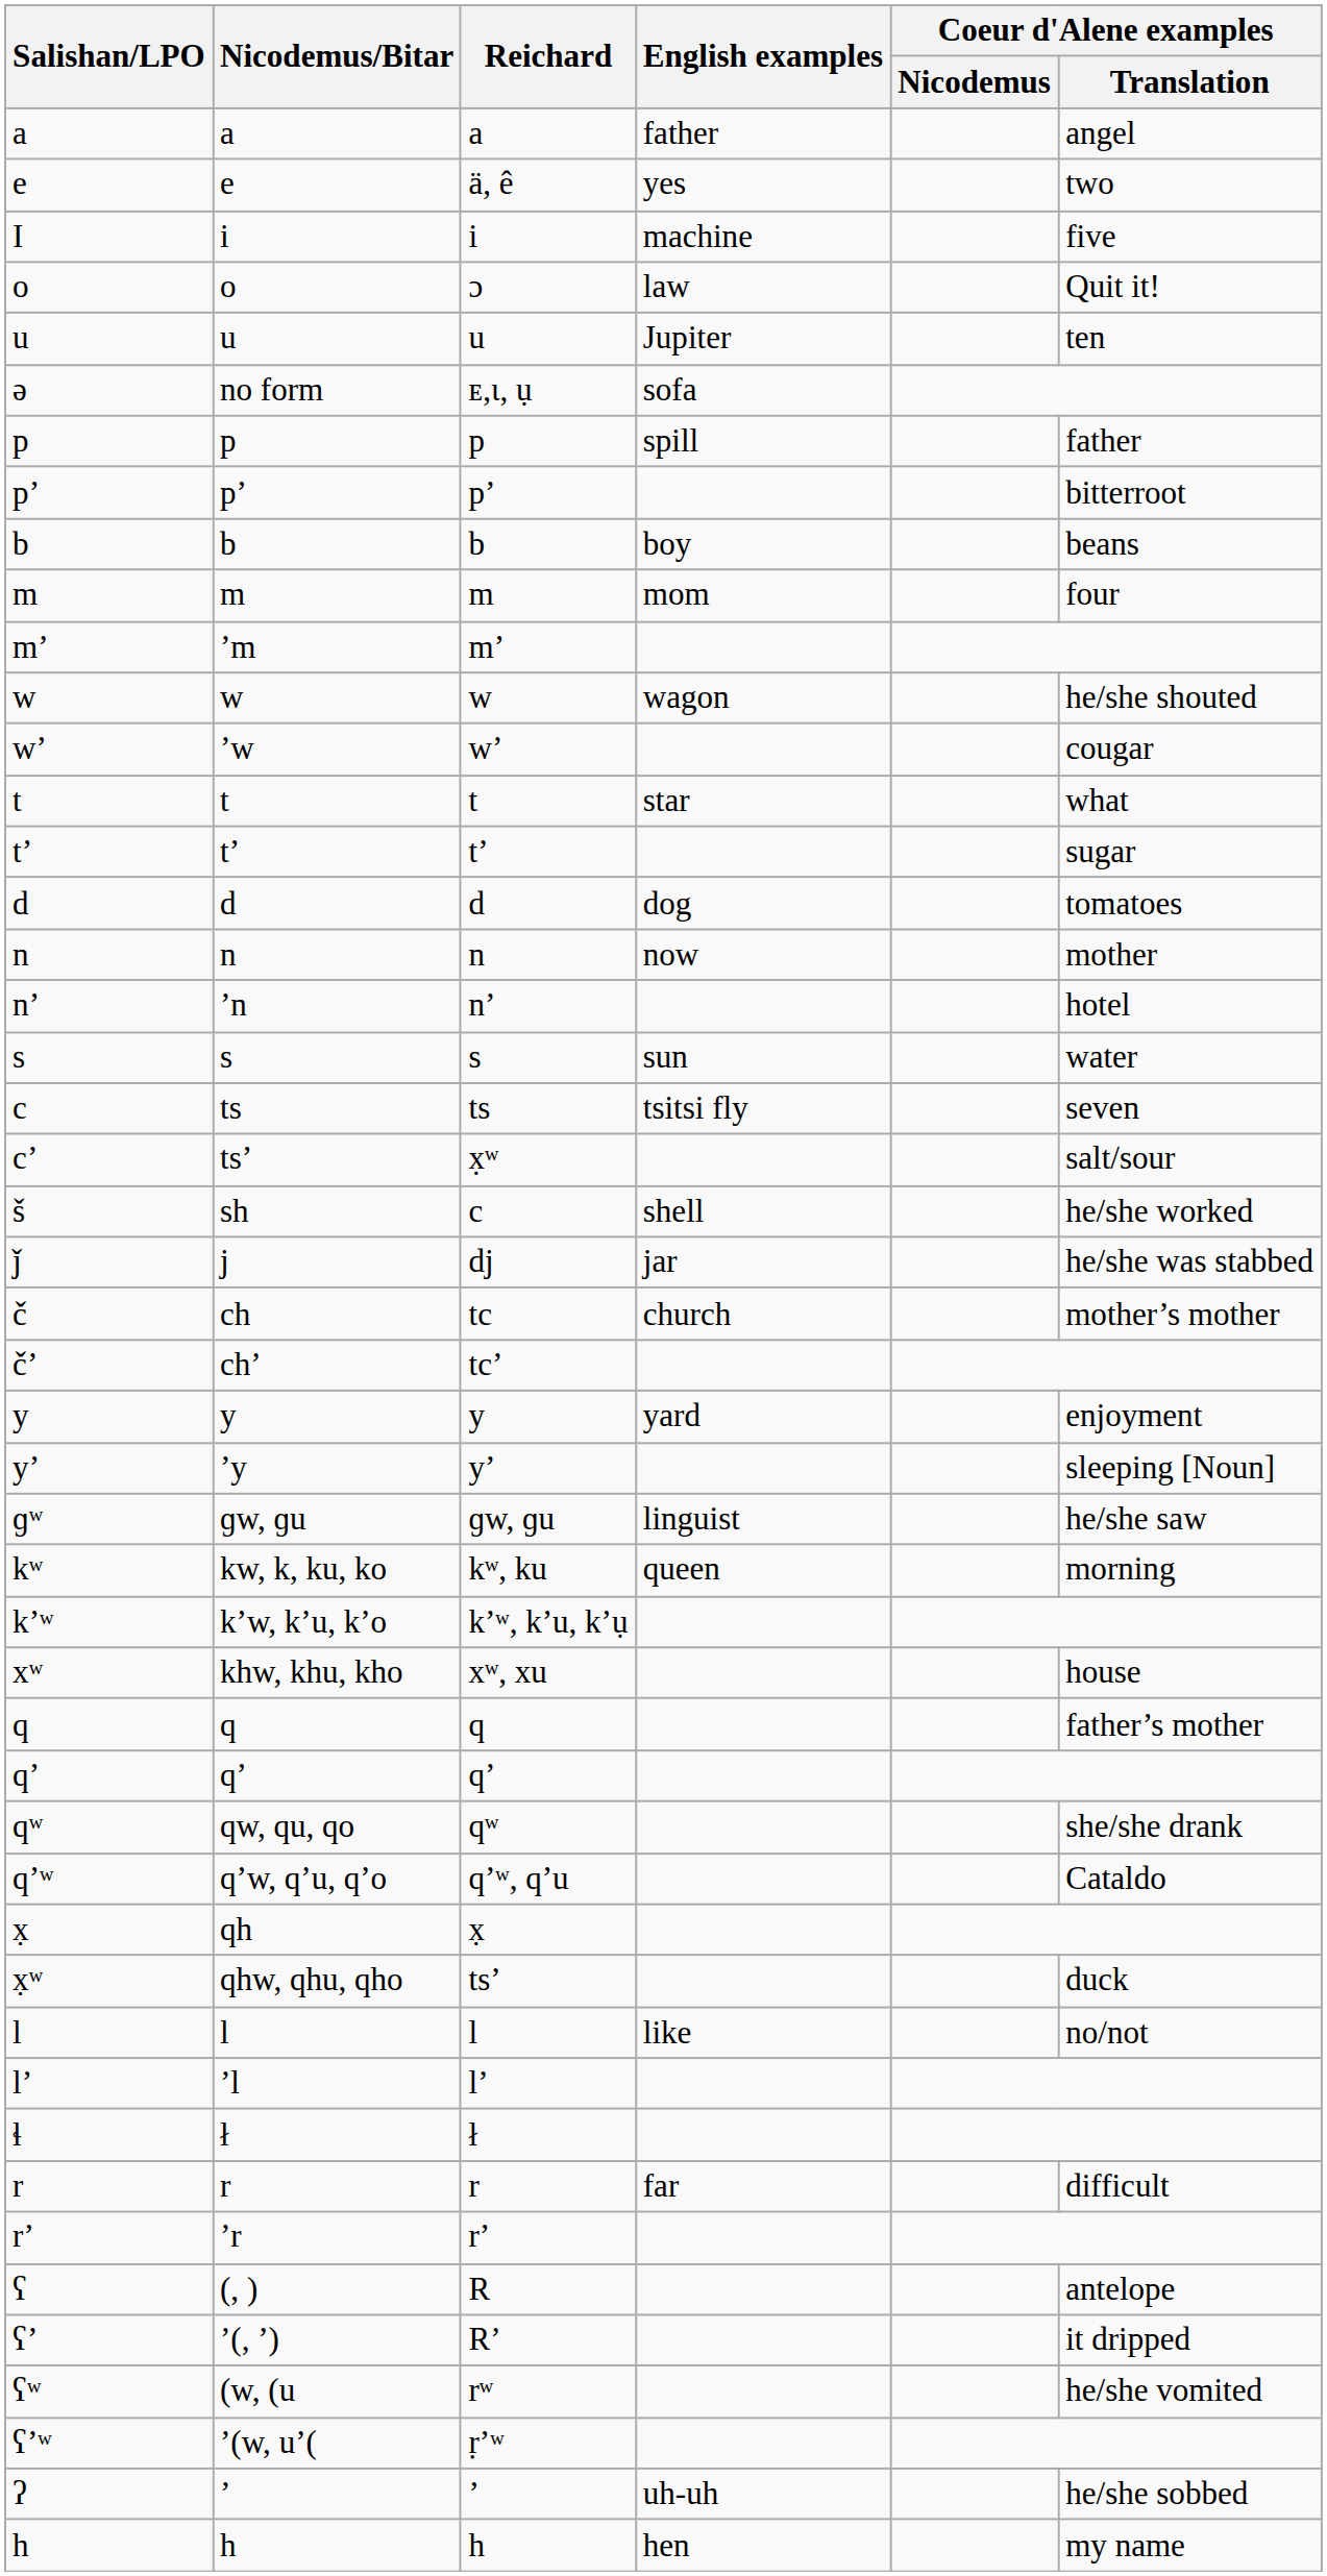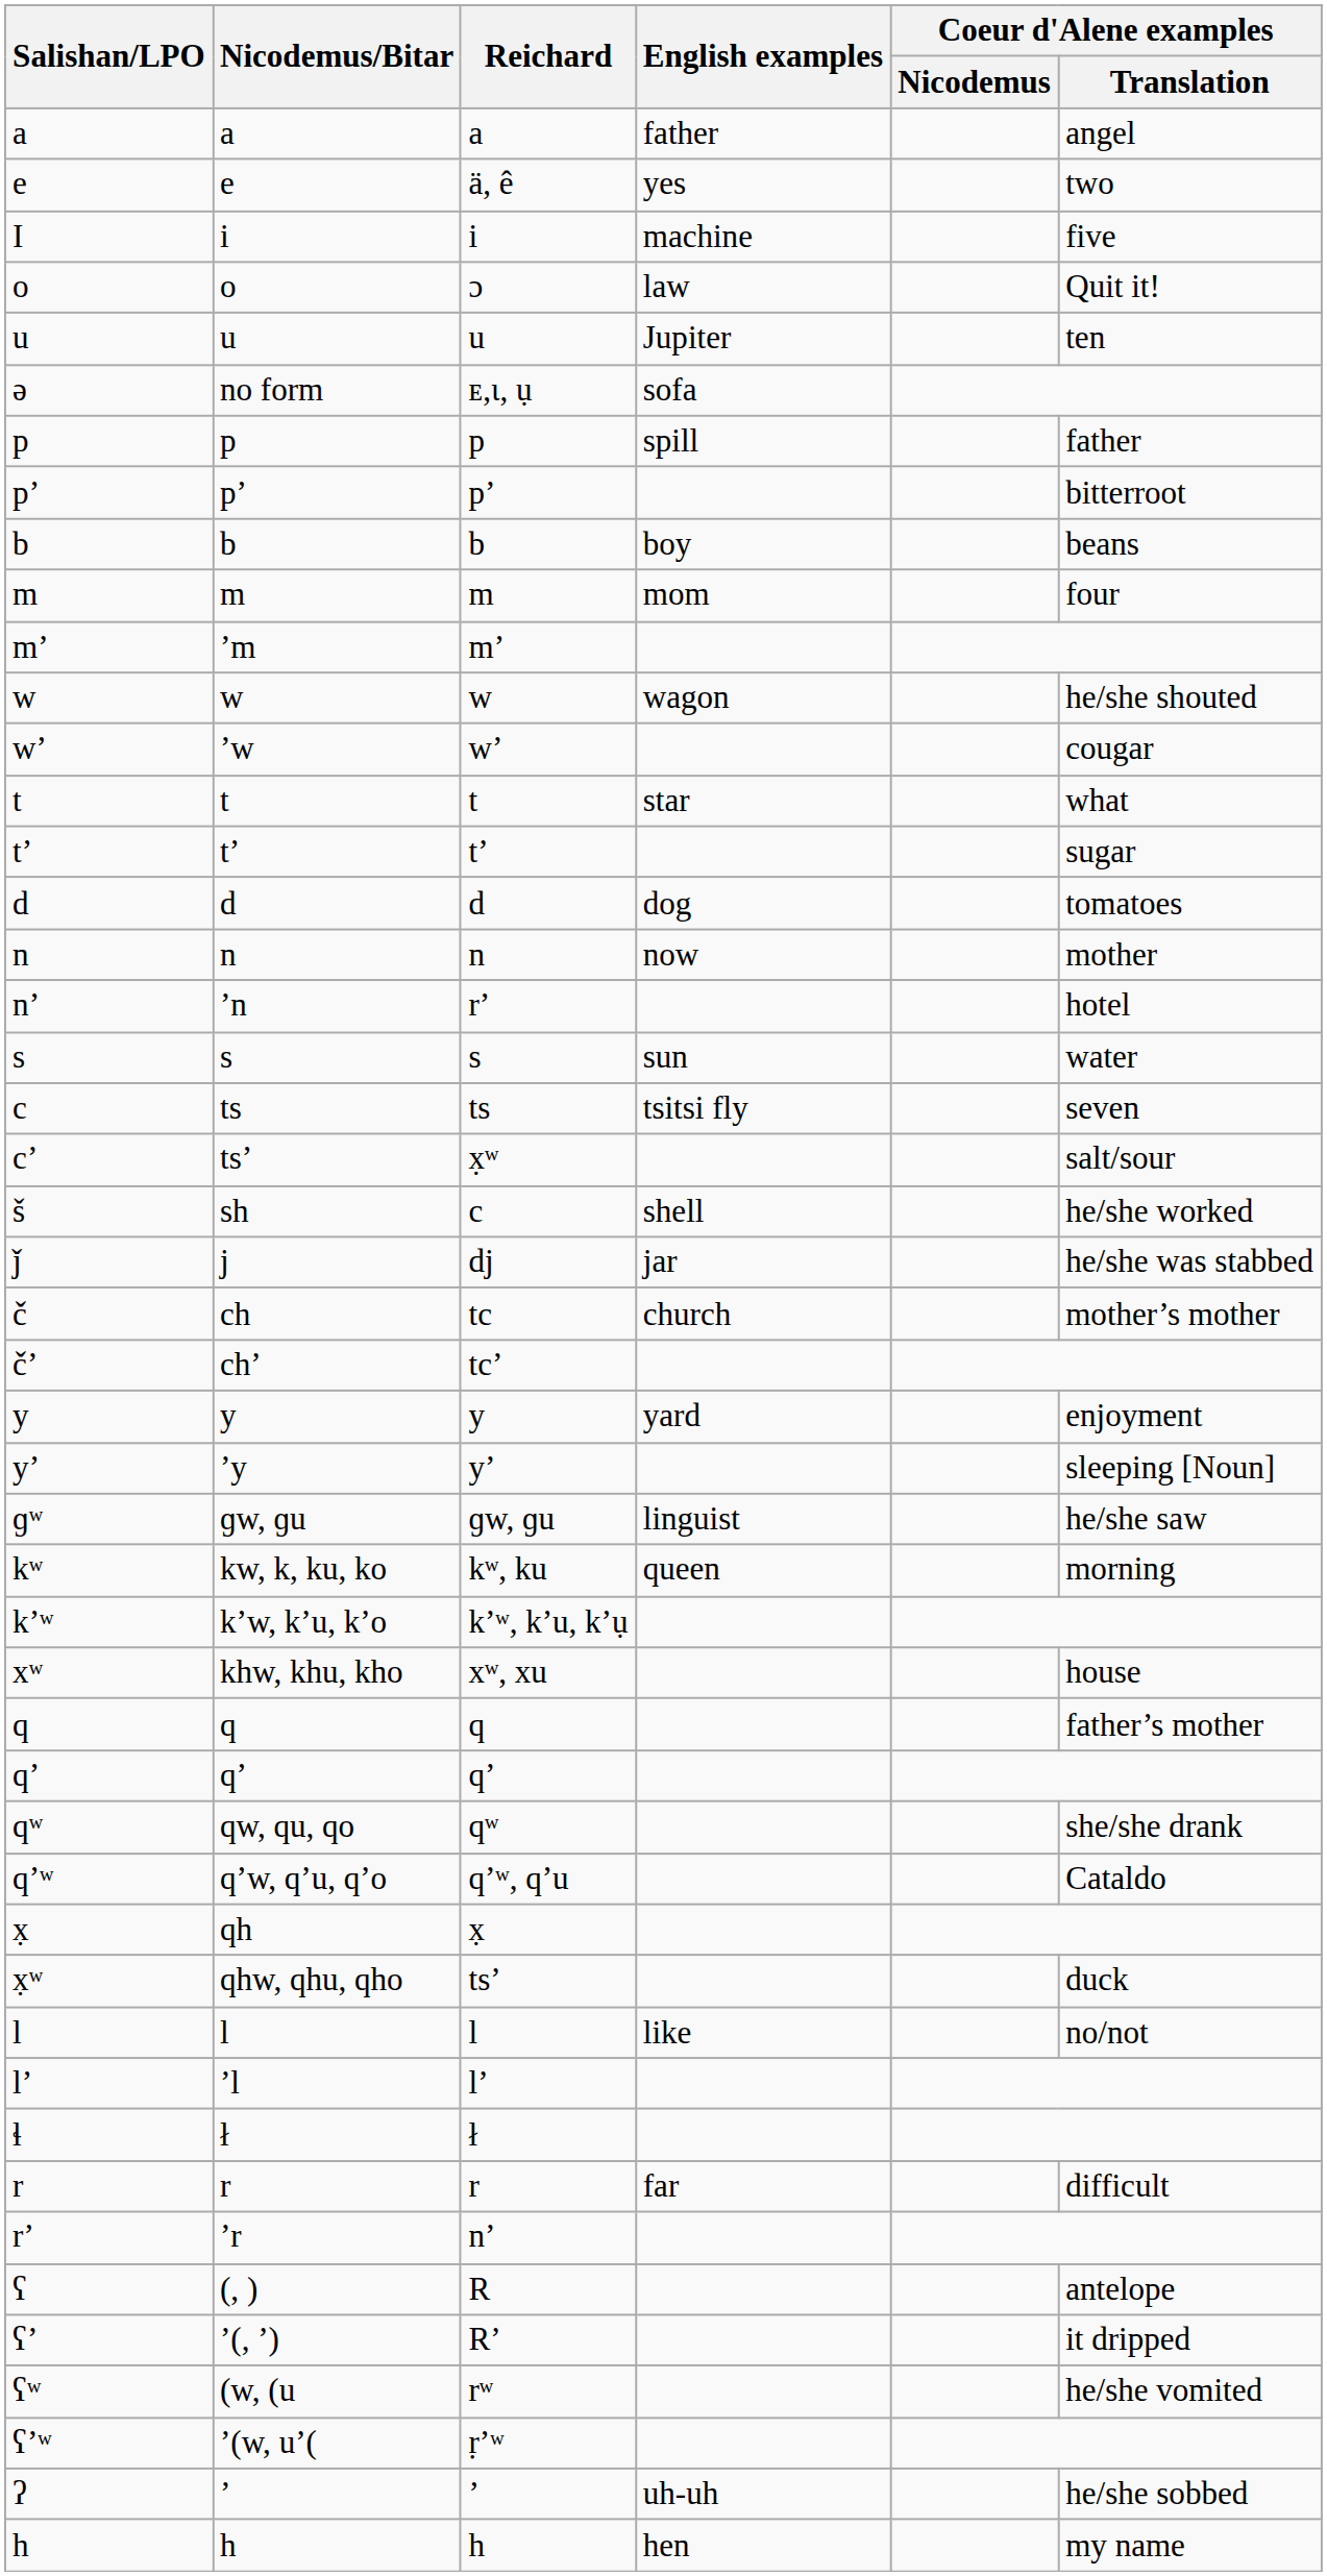ʼn | Reichard: nʼ -> rʼ
ʼr | Reichard: rʼ -> nʼ
